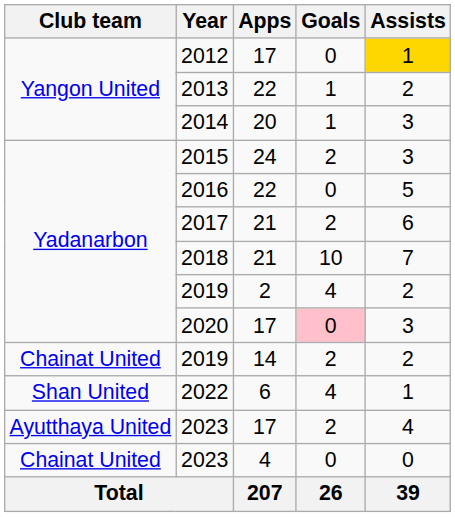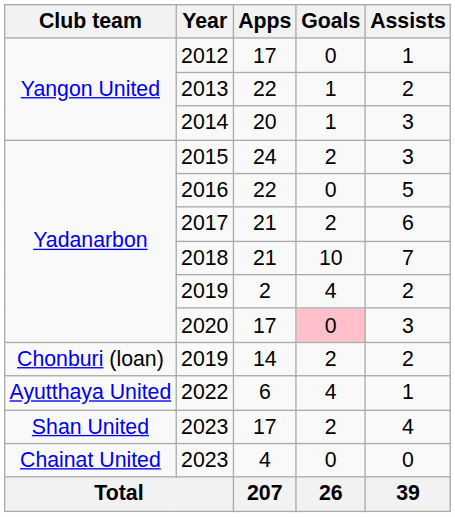2012 | Assists: gold background -> no background
2019 / 14 | Club team: Chainat United -> Chonburi (loan)
2022 | Club team: Shan United -> Ayutthaya United
2023 / 17 | Club team: Ayutthaya United -> Shan United
